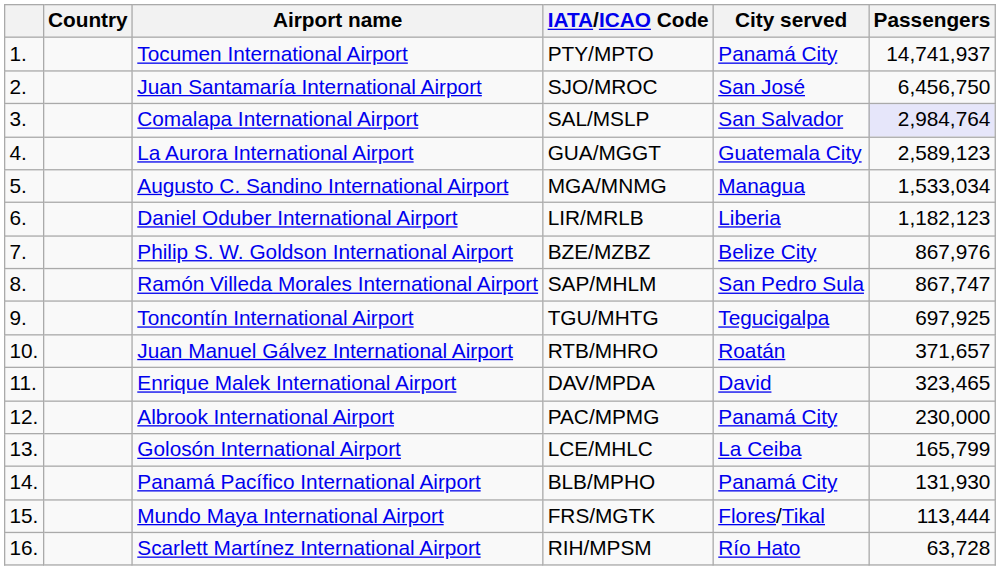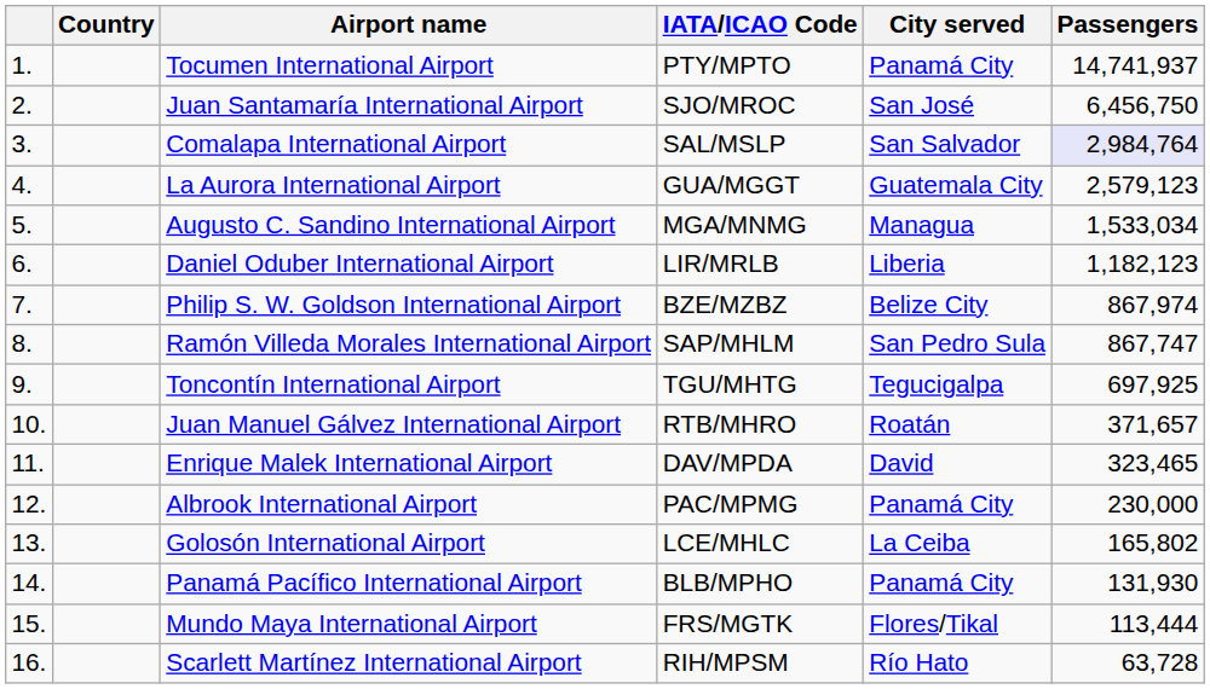La Aurora International Airport | Passengers: 2,589,123 -> 2,579,123
Philip S. W. Goldson International Airport | Passengers: 867,976 -> 867,974
Golosón International Airport | Passengers: 165,799 -> 165,802
